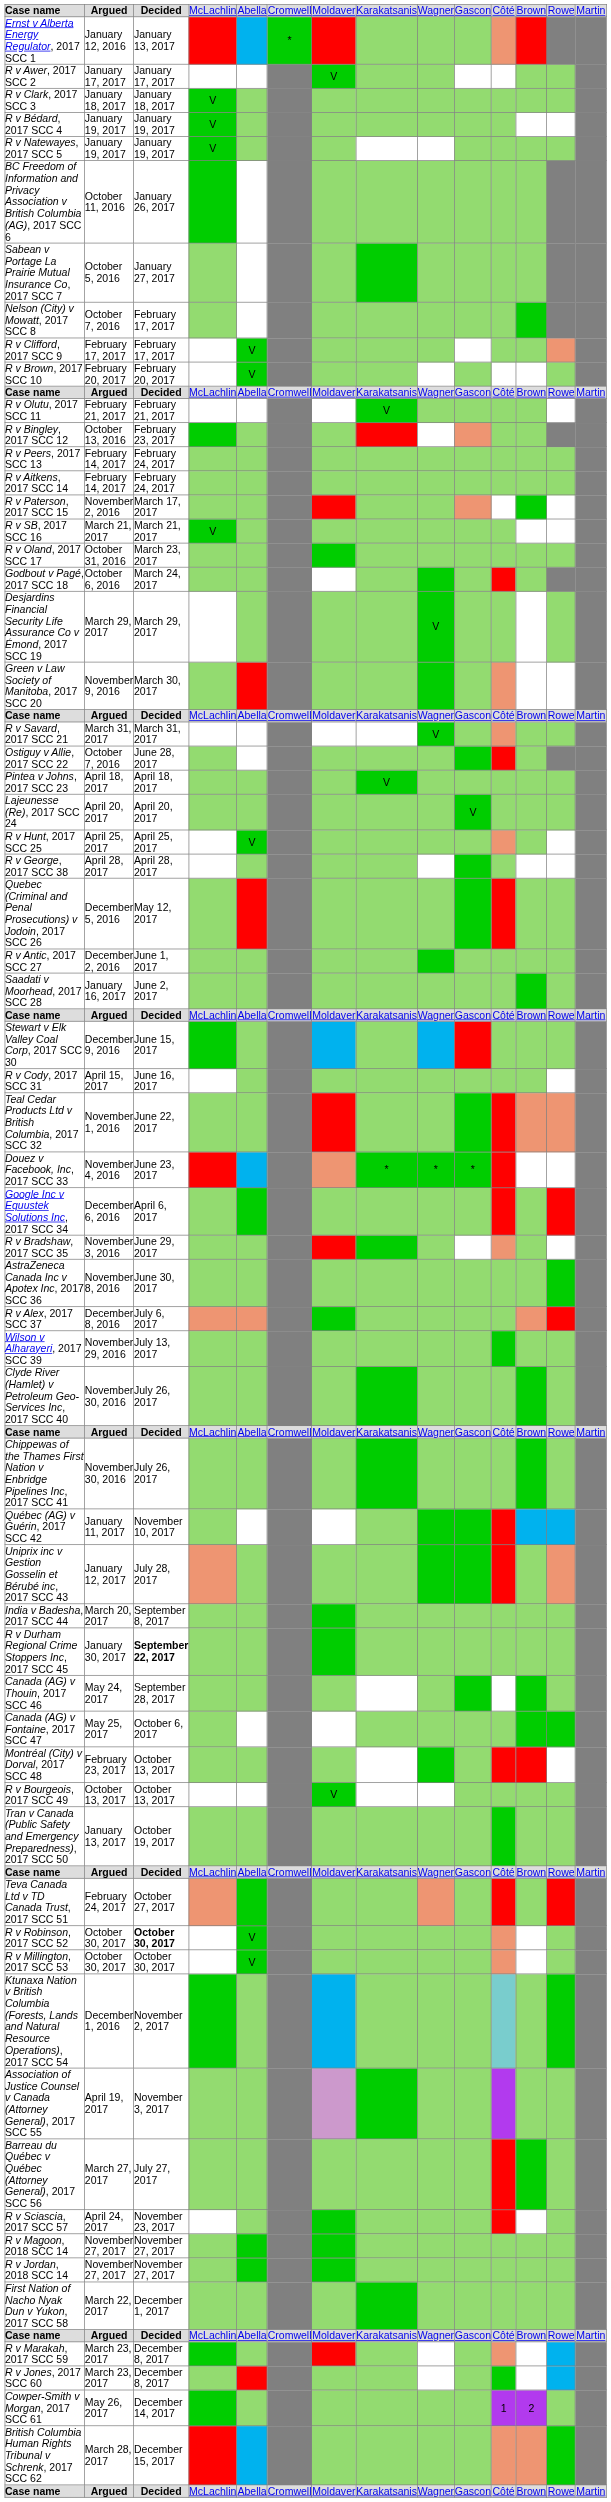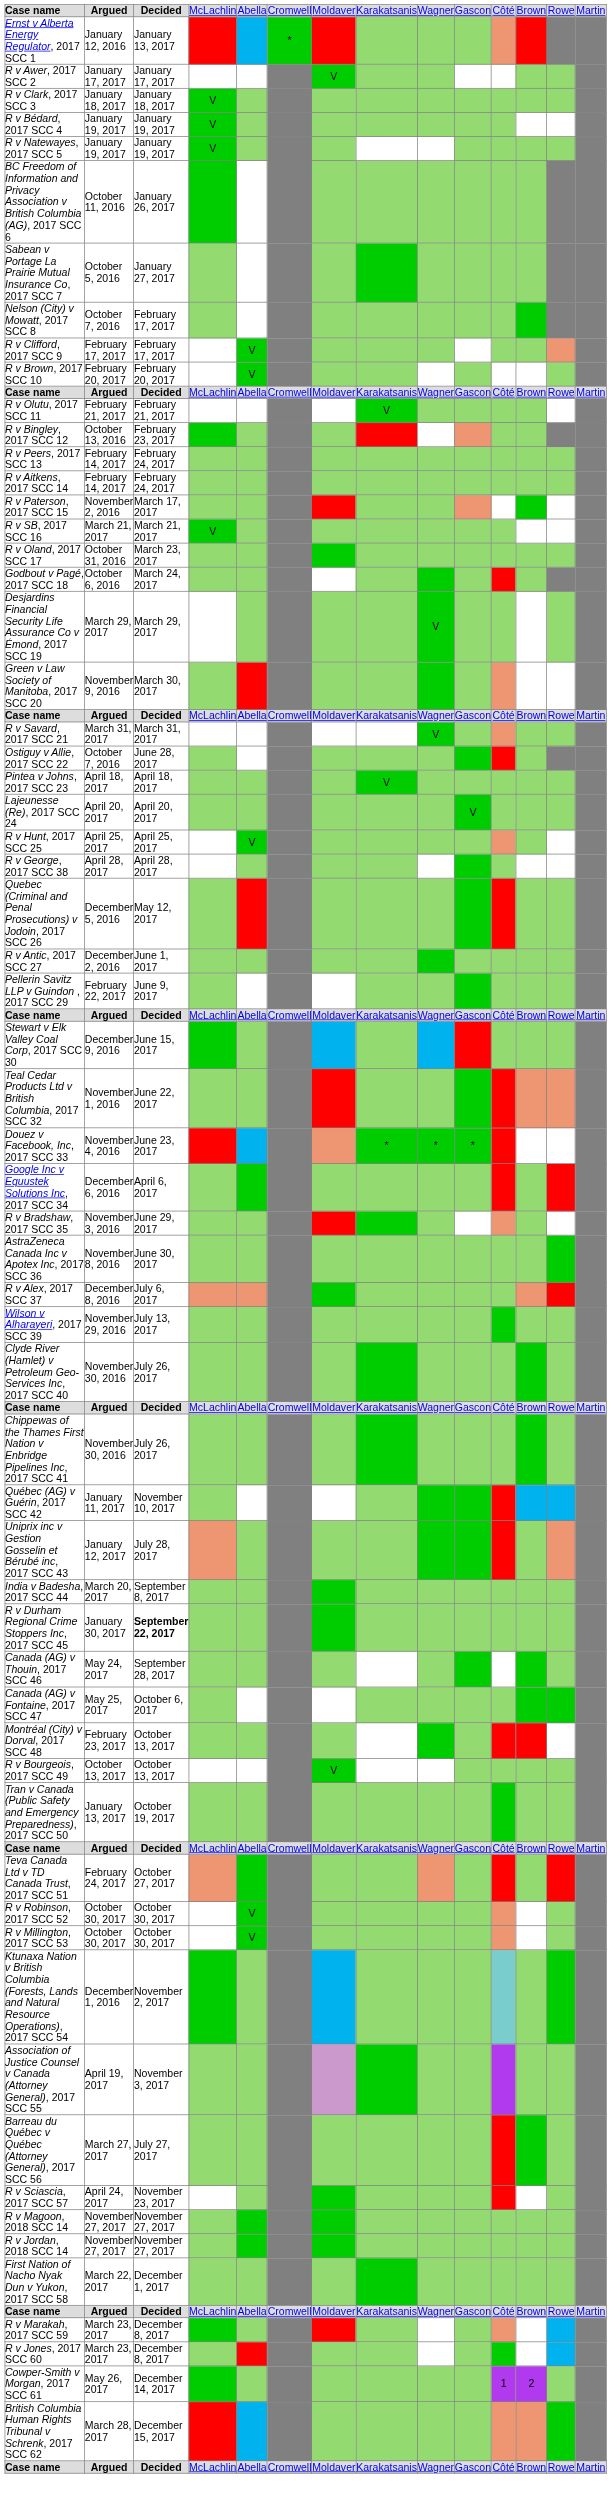- row: Saadati v Moorhead, 2017 SCC 28 | January 16, 2017 | June 2, 2017
+ row: Pellerin Savitz LLP v Guindon , 2017 SCC 29 | February 22, 2017 | June 9, 2017
- row: R v Cody, 2017 SCC 31 | April 15, 2017 | June 16, 2017
R v Robinson, 2017 SCC 52 | column 3: bold -> normal
